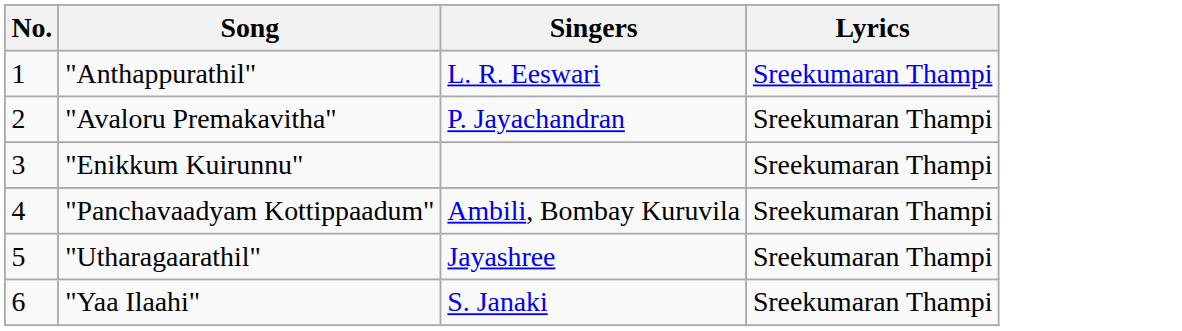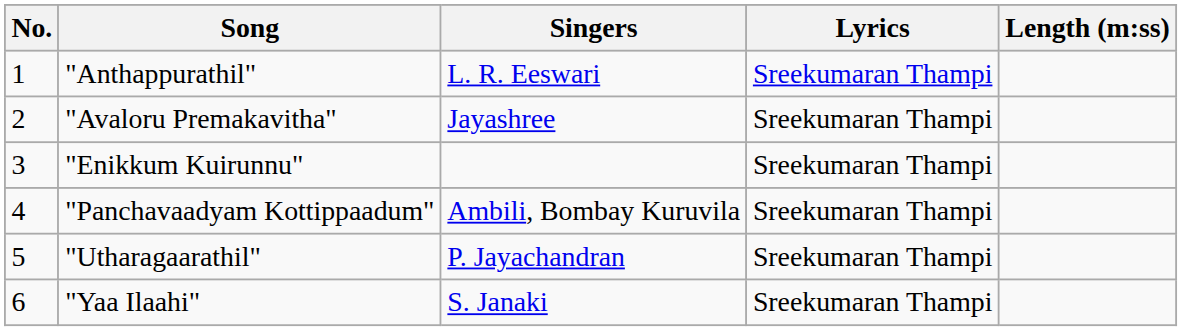+ column: Length (m:ss)
"Avaloru Premakavitha" | Singers: P. Jayachandran -> Jayashree
"Utharagaarathil" | Singers: Jayashree -> P. Jayachandran
